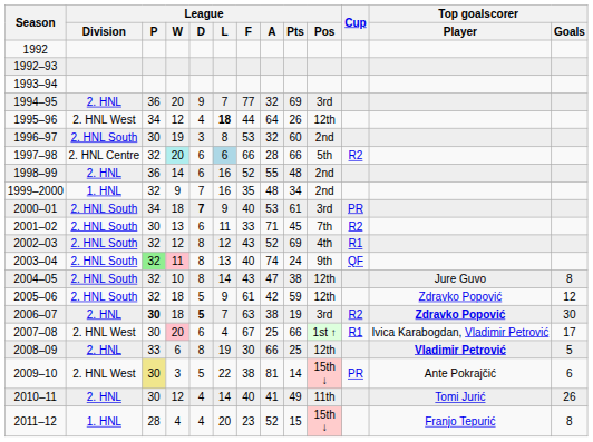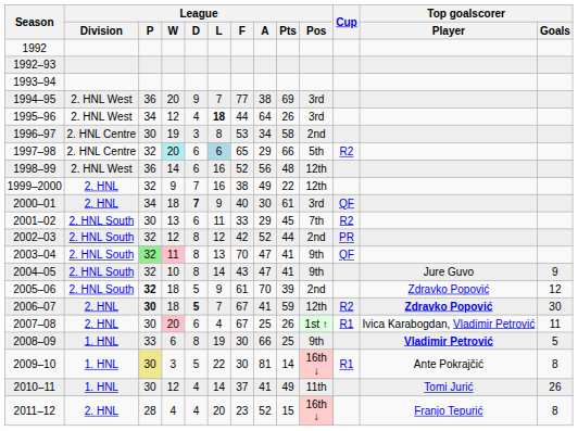1994–95 | League / Division: 2. HNL -> 2. HNL West
1994–95 | League / A: 32 -> 38
1995–96 | League / Pos: 12th -> 3rd
1996–97 | League / Division: 2. HNL South -> 2. HNL Centre
1996–97 | League / A: 32 -> 34
1996–97 | League / Pts: 60 -> 58
1997–98 | League / F: 66 -> 65
1997–98 | League / A: 28 -> 29
1998–99 | League / Division: 2. HNL -> 2. HNL West
1998–99 | League / A: 55 -> 56
1998–99 | League / Pos: 2nd -> 12th
1999–2000 | League / Division: 1. HNL -> 2. HNL
1999–2000 | League / F: 35 -> 38
1999–2000 | League / A: 48 -> 49
1999–2000 | League / Pts: 34 -> 22
1999–2000 | League / Pos: 2nd -> 12th
2000–01 | League / Division: 2. HNL South -> 2. HNL
2000–01 | League / A: 53 -> 30
2000–01 | Cup: PR -> QF
2001–02 | League / A: 71 -> 29
2002–03 | League / F: 43 -> 42
2002–03 | League / Pts: 69 -> 44
2002–03 | League / Pos: 4th -> 2nd
2002–03 | Cup: R1 -> PR
2003–04 | League / F: 40 -> 70
2003–04 | League / A: 74 -> 47
2003–04 | League / Pts: 24 -> 41
2004–05 | League / Pts: 38 -> 41
2004–05 | League / Pos: 12th -> 9th
2004–05 | Top goalscorer / Goals: 8 -> 9
2005–06 | League / P: normal -> bold
2005–06 | League / A: 42 -> 70
2005–06 | League / Pts: 59 -> 39
2005–06 | League / Pos: 12th -> 2nd
2006–07 | League / F: 63 -> 67
2006–07 | League / A: 38 -> 41
2006–07 | League / Pts: 19 -> 59
2006–07 | League / Pos: 3rd -> 12th
2007–08 | League / Division: 2. HNL West -> 2. HNL
2007–08 | League / Pts: 66 -> 26
2007–08 | Top goalscorer / Goals: 17 -> 11
2008–09 | League / Division: 2. HNL -> 1. HNL
2008–09 | League / Pos: 12th -> 9th
2009–10 | League / Division: 2. HNL West -> 1. HNL
2009–10 | League / F: 38 -> 30
2009–10 | League / Pos: 15th ↓ -> 16th ↓
2009–10 | Cup: PR -> R1
2009–10 | Top goalscorer / Goals: 6 -> 8
2010–11 | League / Division: 2. HNL -> 1. HNL
2010–11 | League / F: 40 -> 37
2011–12 | League / Division: 1. HNL -> 2. HNL
2011–12 | League / Pos: 15th ↓ -> 16th ↓
